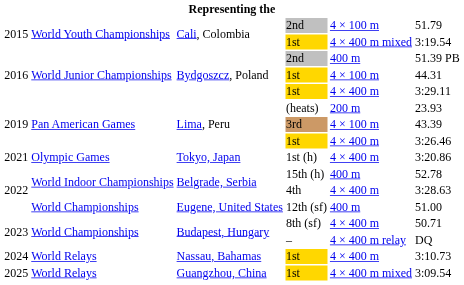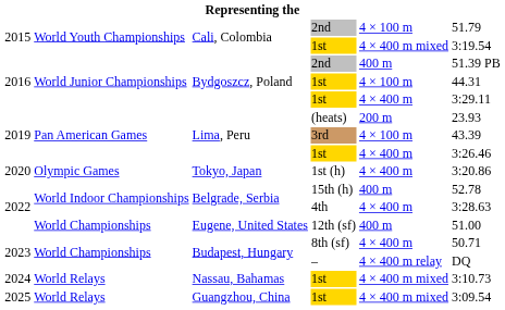1st (h) | column 1: 2021 -> 2020
Nassau, Bahamas / 1st | column 5: 4 × 400 m -> 4 × 400 m mixed
